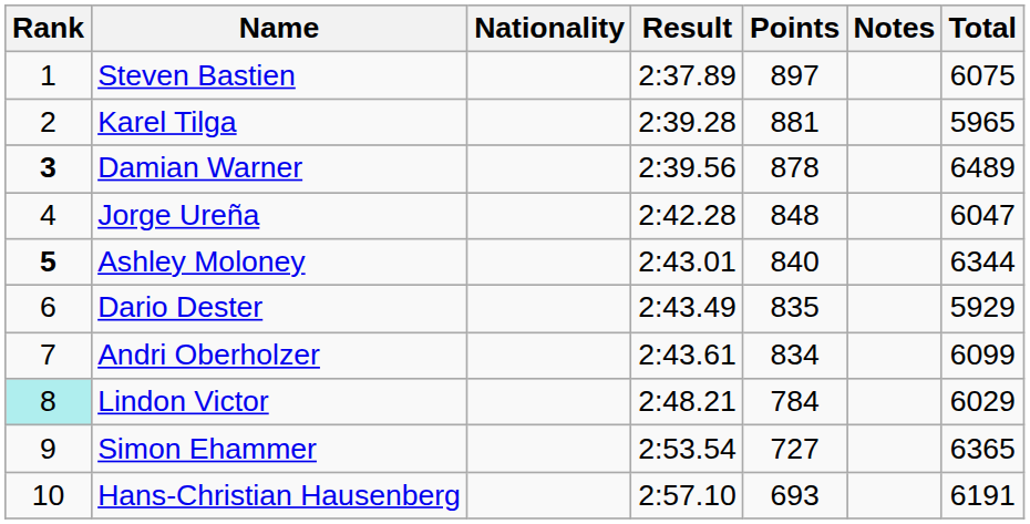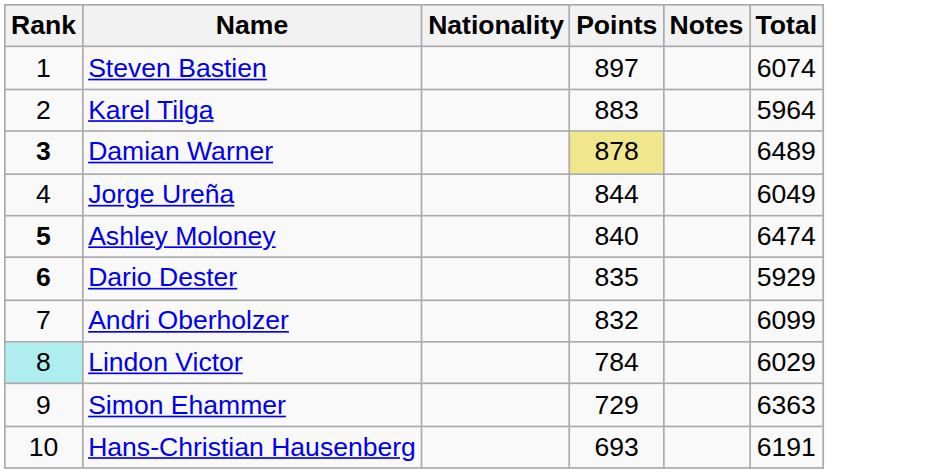- column: Result | 2:37.89 | 2:39.28 | 2:39.56 | 2:42.28 | 2:43.01 | 2:43.49 | 2:43.61 | 2:48.21 | 2:53.54 | 2:57.10
Steven Bastien | Total: 6075 -> 6074
Karel Tilga | Points: 881 -> 883
Karel Tilga | Total: 5965 -> 5964
Damian Warner | Points: no background -> khaki background
Jorge Ureña | Points: 848 -> 844
Jorge Ureña | Total: 6047 -> 6049
Ashley Moloney | Total: 6344 -> 6474
Dario Dester | Rank: normal -> bold
Andri Oberholzer | Points: 834 -> 832
Simon Ehammer | Points: 727 -> 729
Simon Ehammer | Total: 6365 -> 6363
